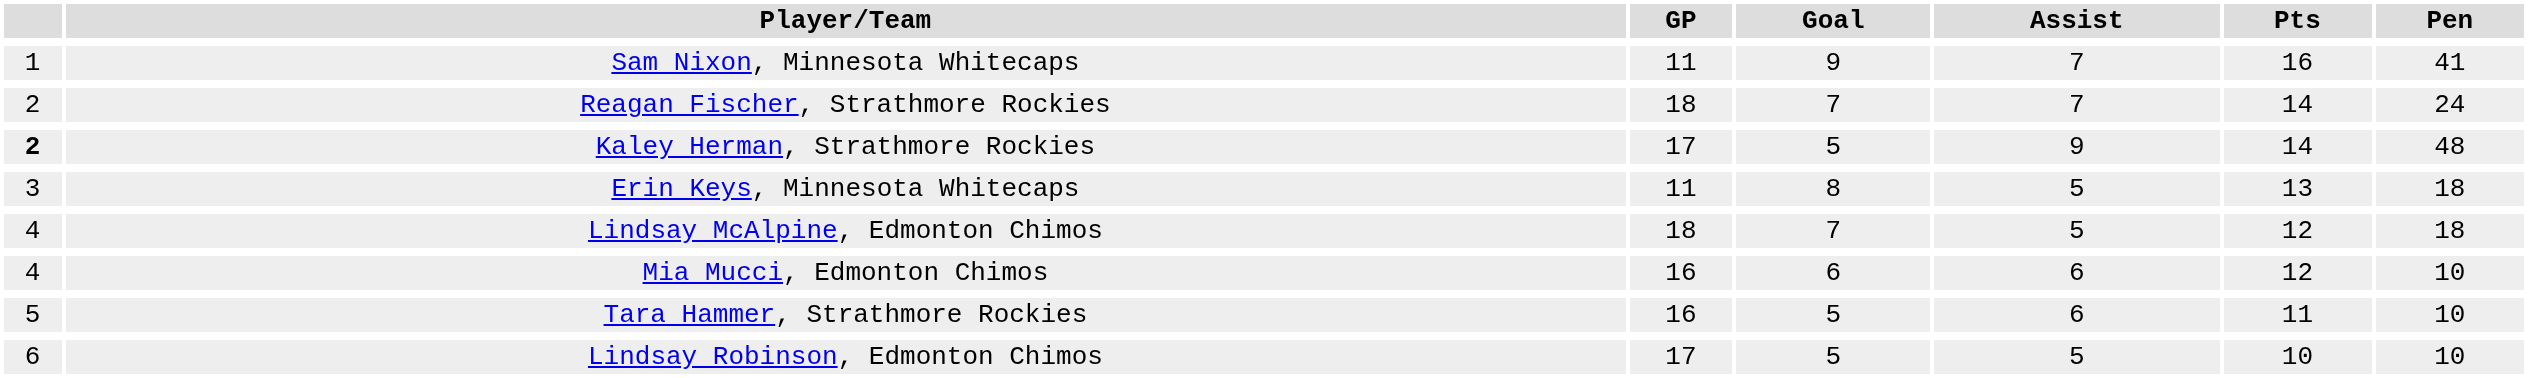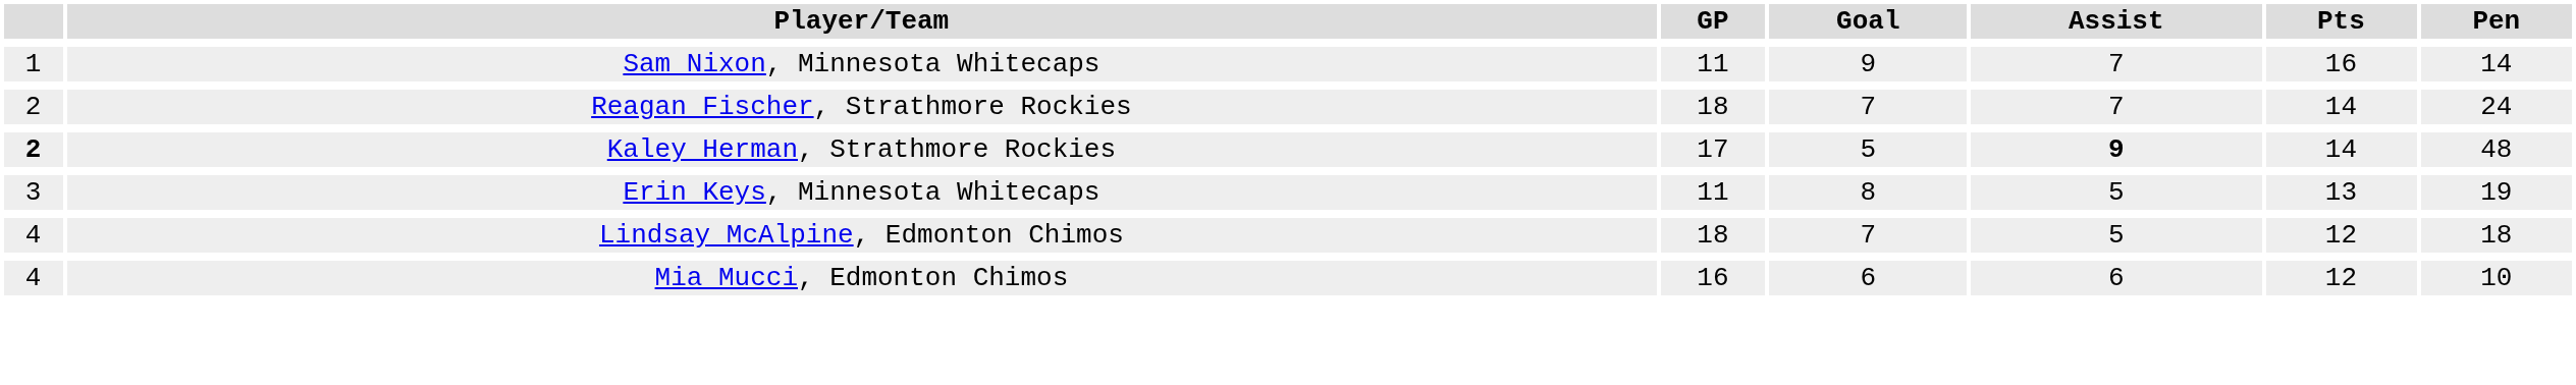Sam Nixon, Minnesota Whitecaps | Pen: 41 -> 14
Kaley Herman, Strathmore Rockies | Assist: normal -> bold
Erin Keys, Minnesota Whitecaps | Pen: 18 -> 19
- row: 5 | Tara Hammer, Strathmore Rockies | 16 | 5 | 6 | 11 | 10
- row: 6 | Lindsay Robinson, Edmonton Chimos | 17 | 5 | 5 | 10 | 10
